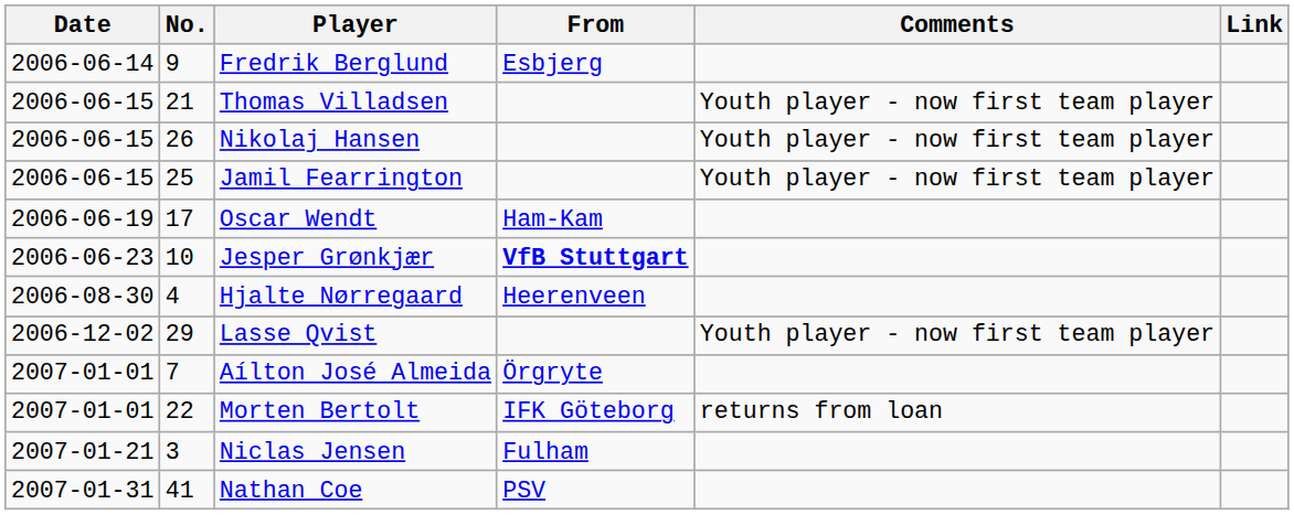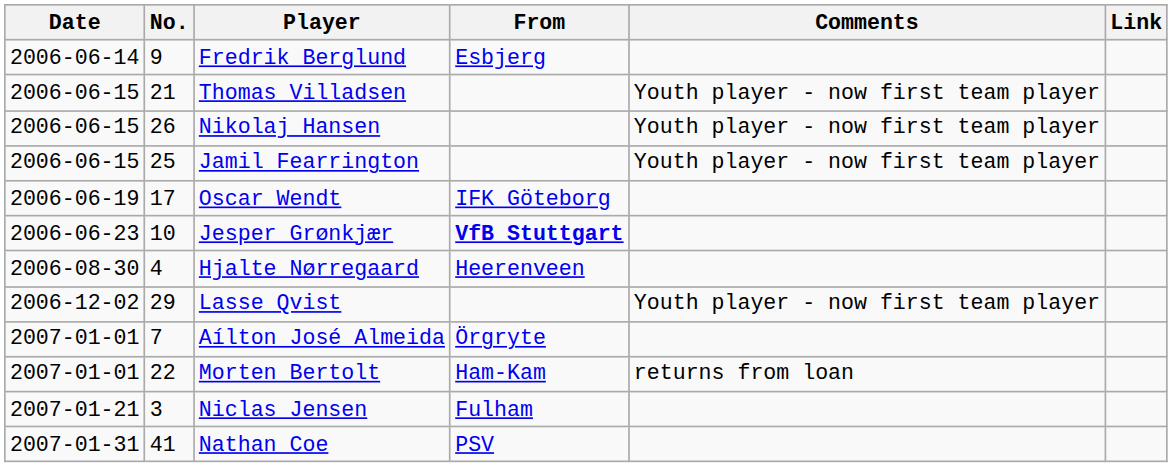Oscar Wendt | From: Ham-Kam -> IFK Göteborg
Morten Bertolt | From: IFK Göteborg -> Ham-Kam
